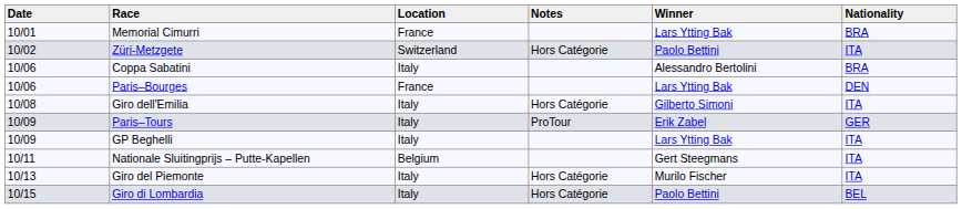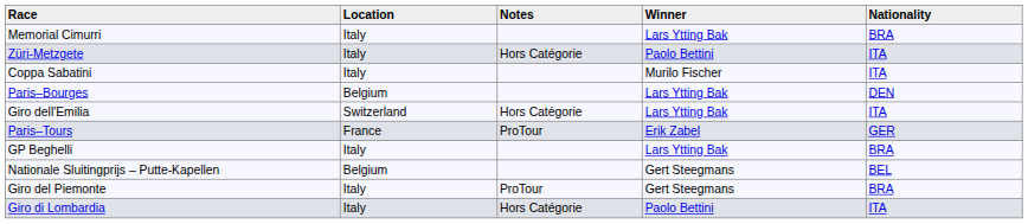- column: Date | 10/01 | 10/02 | 10/06 | 10/06 | 10/08 | 10/09 | 10/09 | 10/11 | 10/13 | 10/15
Memorial Cimurri | Location: France -> Italy
Züri-Metzgete | Location: Switzerland -> Italy
Coppa Sabatini | Winner: Alessandro Bertolini -> Murilo Fischer
Coppa Sabatini | Nationality: BRA -> ITA
Paris–Bourges | Location: France -> Belgium
Giro dell'Emilia | Location: Italy -> Switzerland
Giro dell'Emilia | Winner: Gilberto Simoni -> Lars Ytting Bak
Paris–Tours | Location: Italy -> France
GP Beghelli | Nationality: ITA -> BRA
Nationale Sluitingprijs – Putte-Kapellen | Nationality: ITA -> BEL
Giro del Piemonte | Notes: Hors Catégorie -> ProTour
Giro del Piemonte | Winner: Murilo Fischer -> Gert Steegmans
Giro del Piemonte | Nationality: ITA -> BRA
Giro di Lombardia | Nationality: BEL -> ITA
